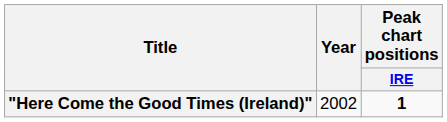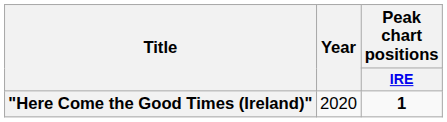"Here Come the Good Times (Ireland)" | Year: 2002 -> 2020
